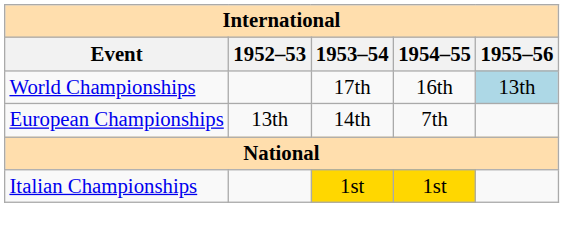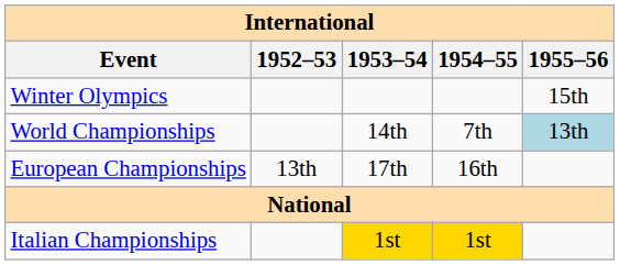+ row: Winter Olympics | 15th
World Championships | 1953–54: 17th -> 14th
World Championships | 1954–55: 16th -> 7th
European Championships | 1953–54: 14th -> 17th
European Championships | 1954–55: 7th -> 16th
